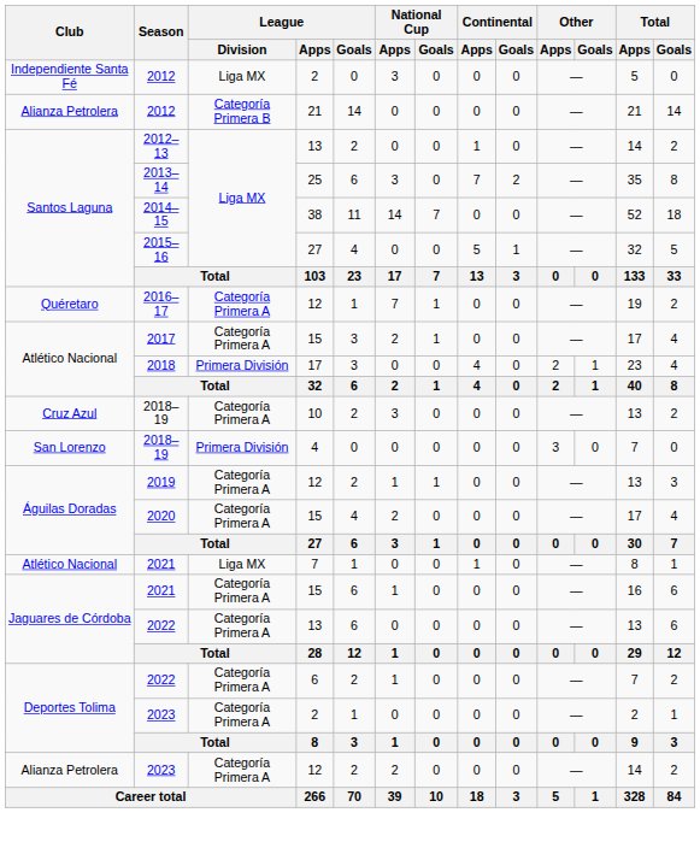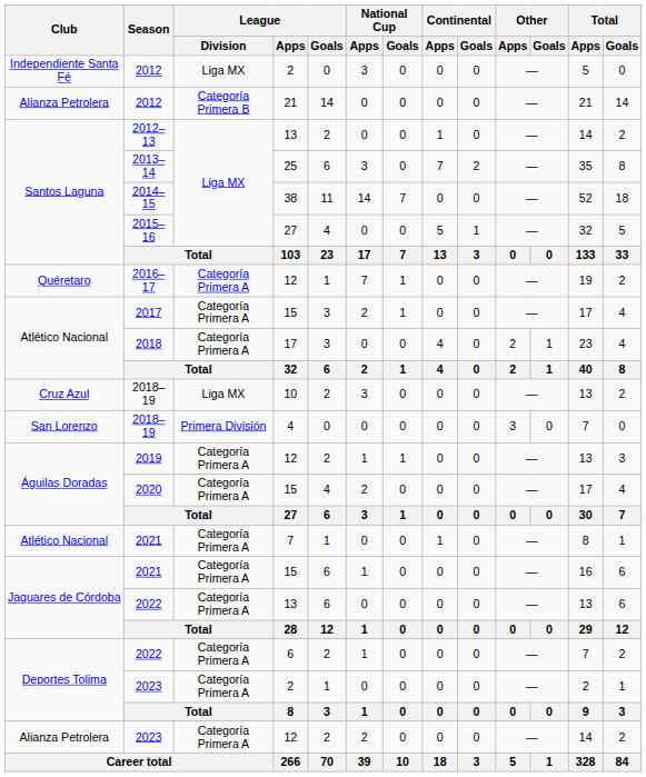2018 | League / Division: Primera División -> Categoría Primera A
2018–19 / 10 | League / Division: Categoría Primera A -> Liga MX
2021 / 7 | League / Division: Liga MX -> Categoría Primera A
